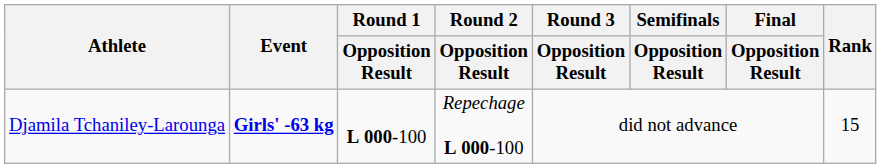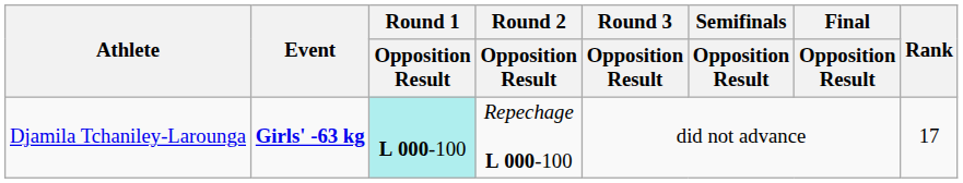Djamila Tchaniley-Larounga | Round 1 / Opposition Result: no background -> paleturquoise background
Djamila Tchaniley-Larounga | Rank: 15 -> 17
